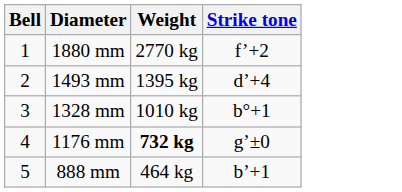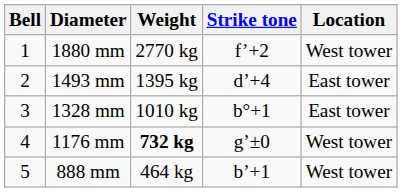+ column: Location | West tower | East tower | East tower | West tower | West tower
